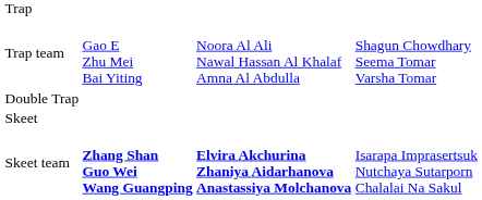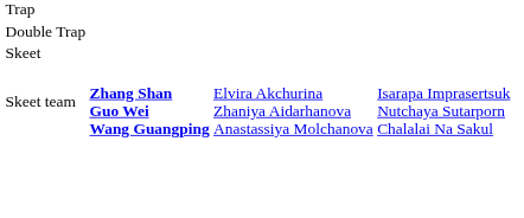- row: Trap team | Gao E Zhu Mei Bai Yiting | Noora Al Ali Nawal Hassan Al Khalaf Amna Al Abdulla | Shagun Chowdhary Seema Tomar Varsha Tomar
Skeet team | column 3: bold -> normal
